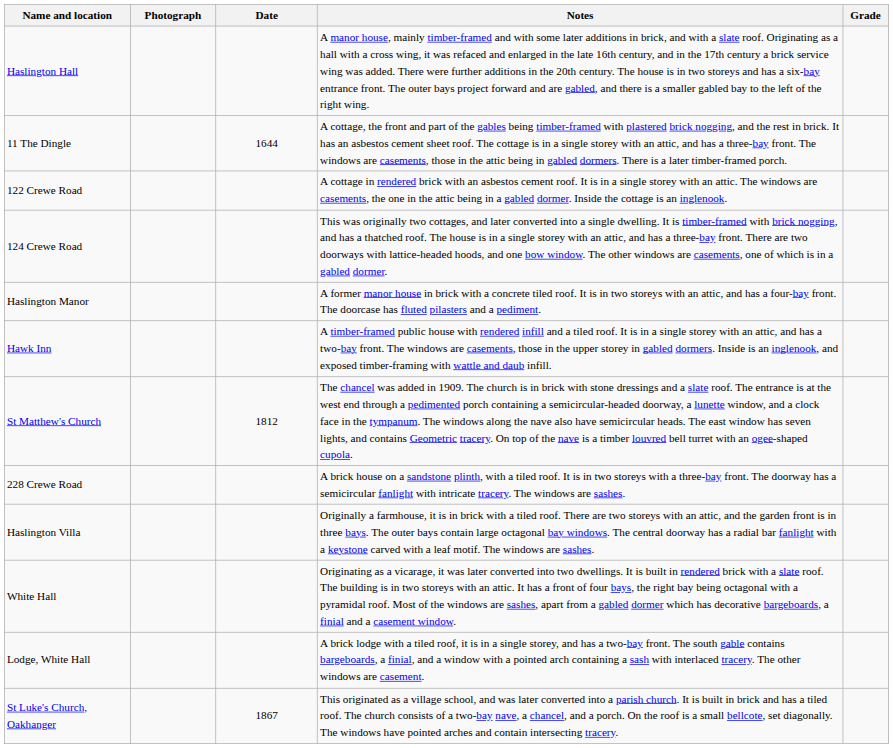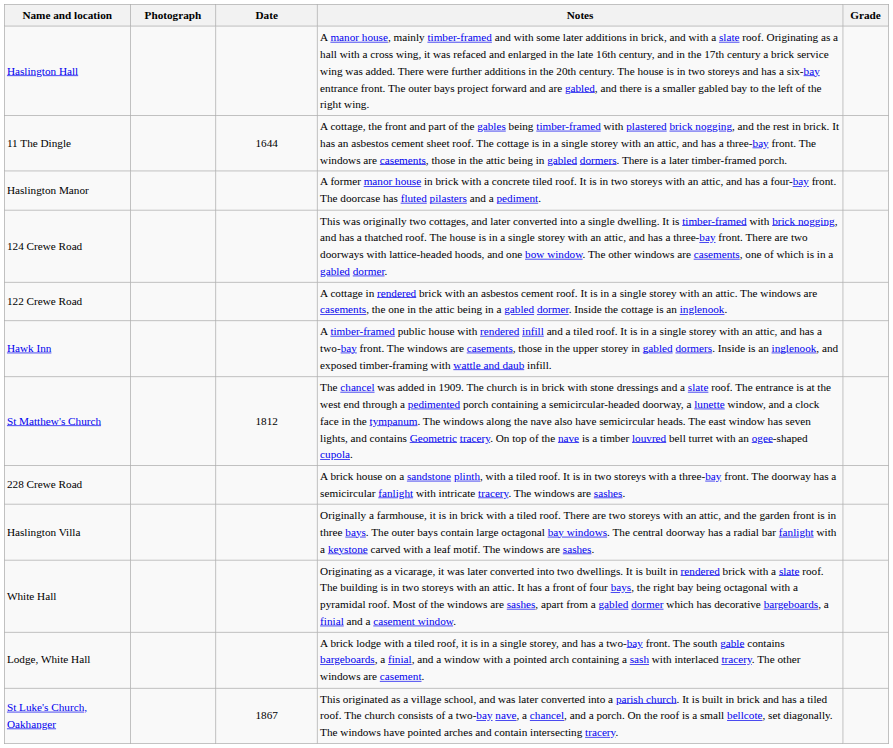rows swapped: 122 Crewe Road <-> Haslington Manor
